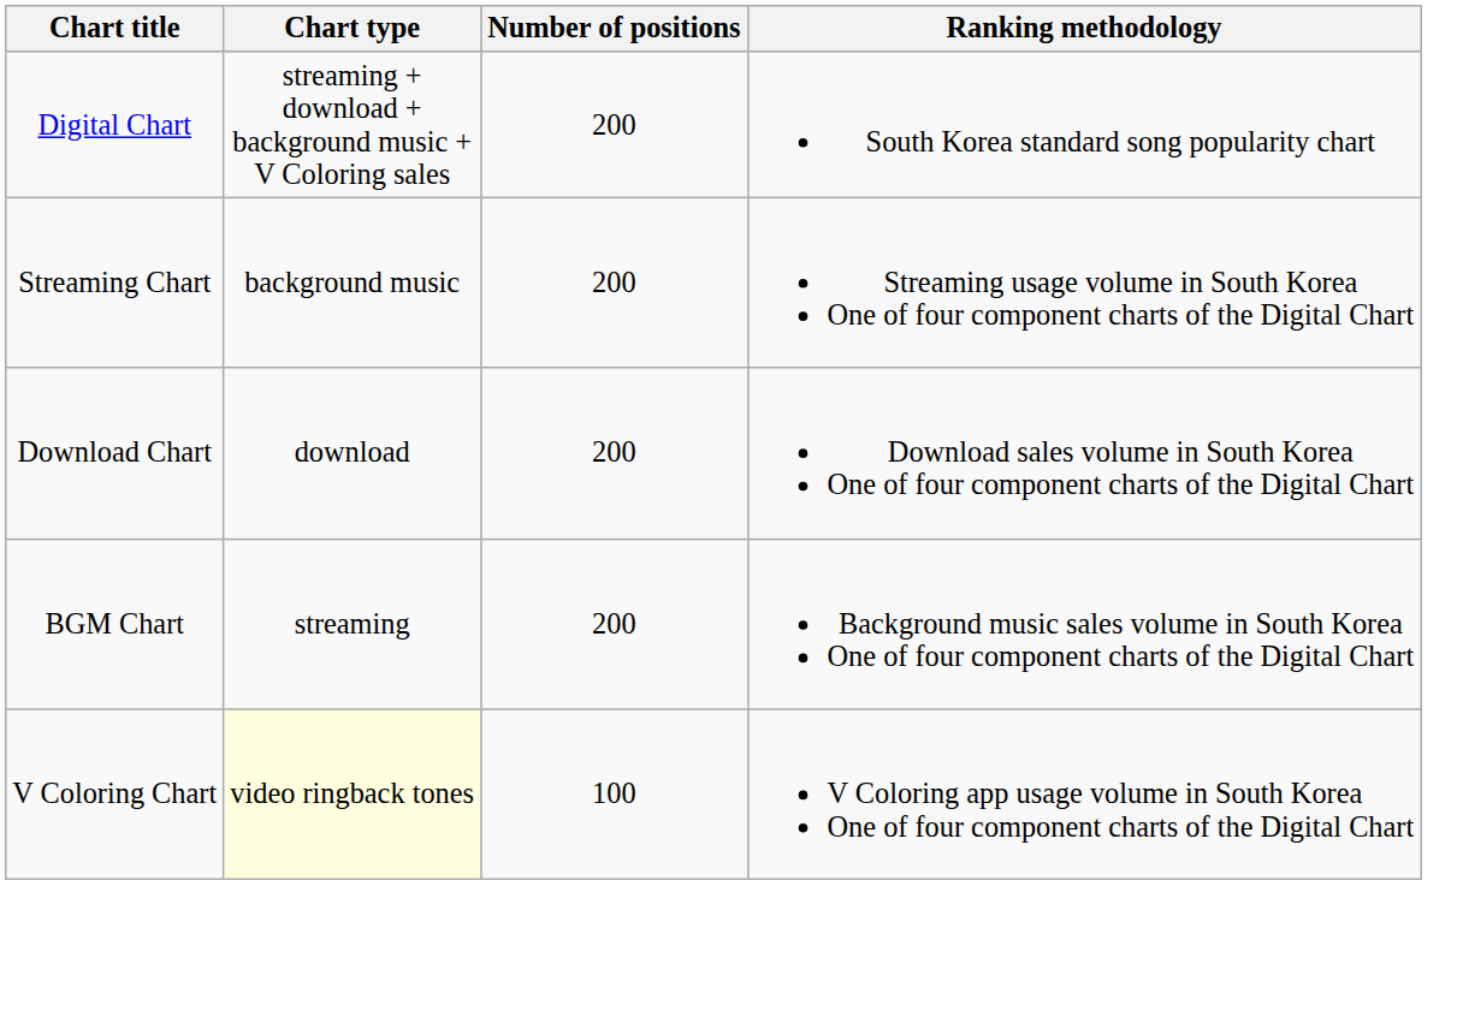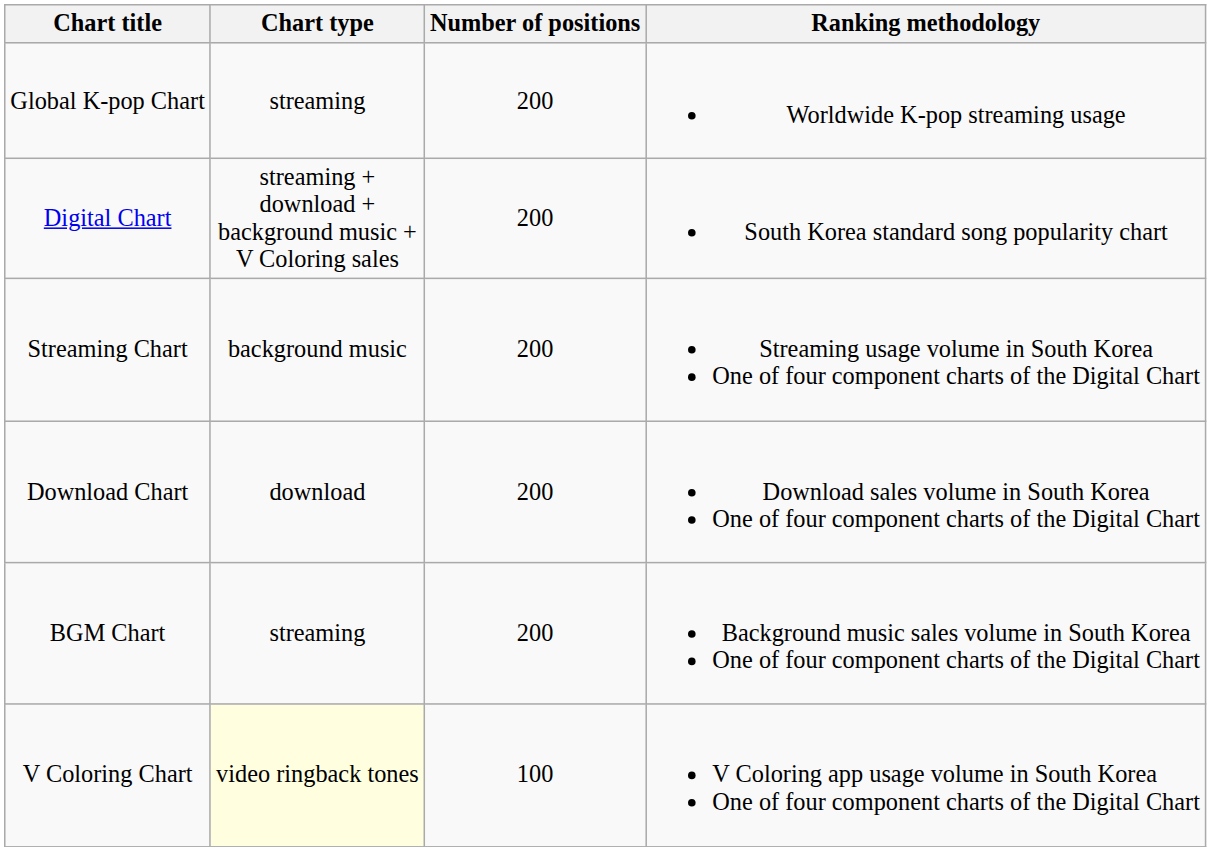+ row: Global K-pop Chart | streaming | 200 | Worldwide K-pop streaming usage
